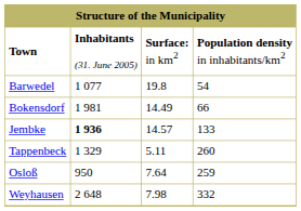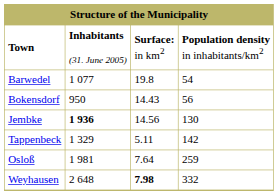Bokensdorf | column 2: 1 981 -> 950
Bokensdorf | column 3: 14.49 -> 14.43
Bokensdorf | column 4: 66 -> 56
Jembke | column 3: 14.57 -> 14.56
Jembke | column 4: 133 -> 130
Tappenbeck | column 4: 260 -> 142
Osloß | column 2: 950 -> 1 981
Weyhausen | column 3: normal -> bold
